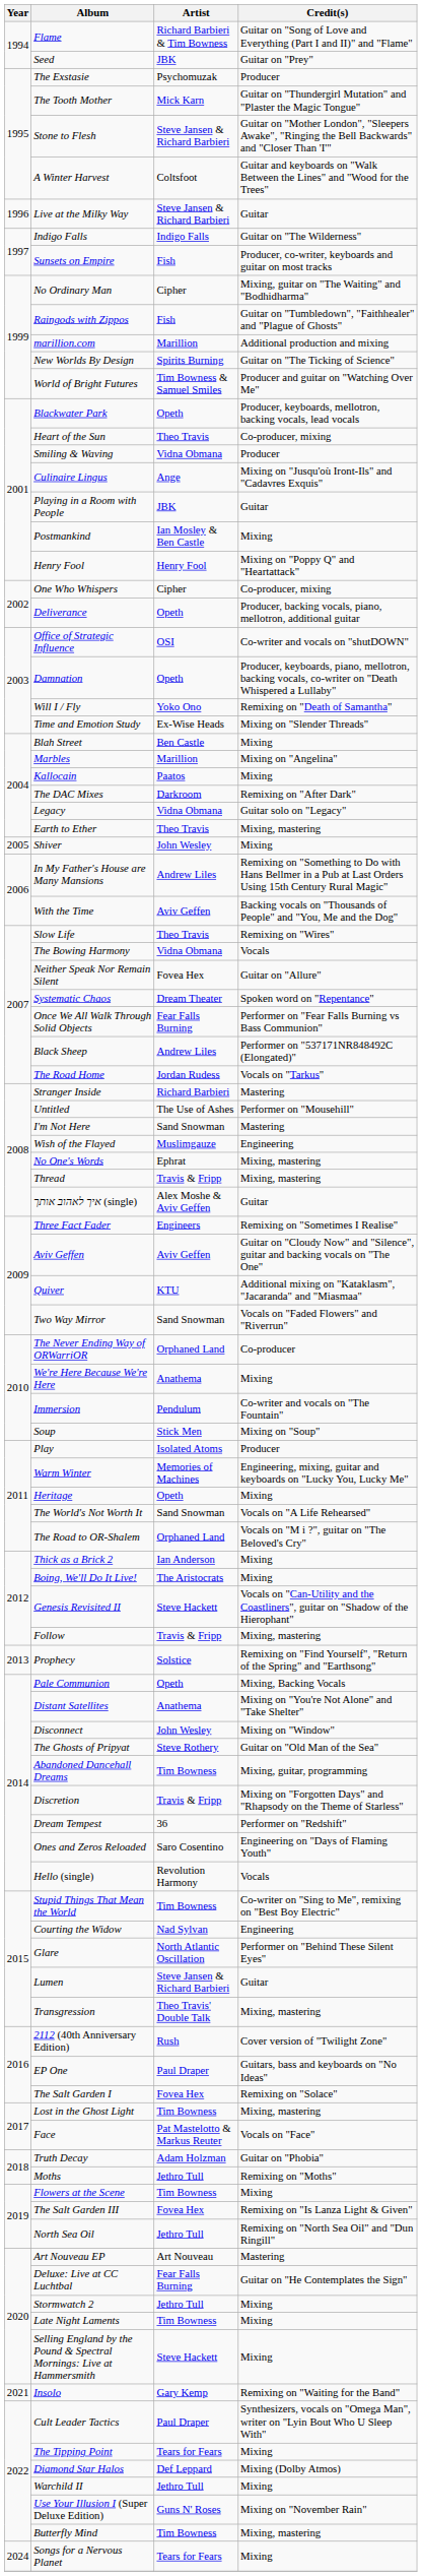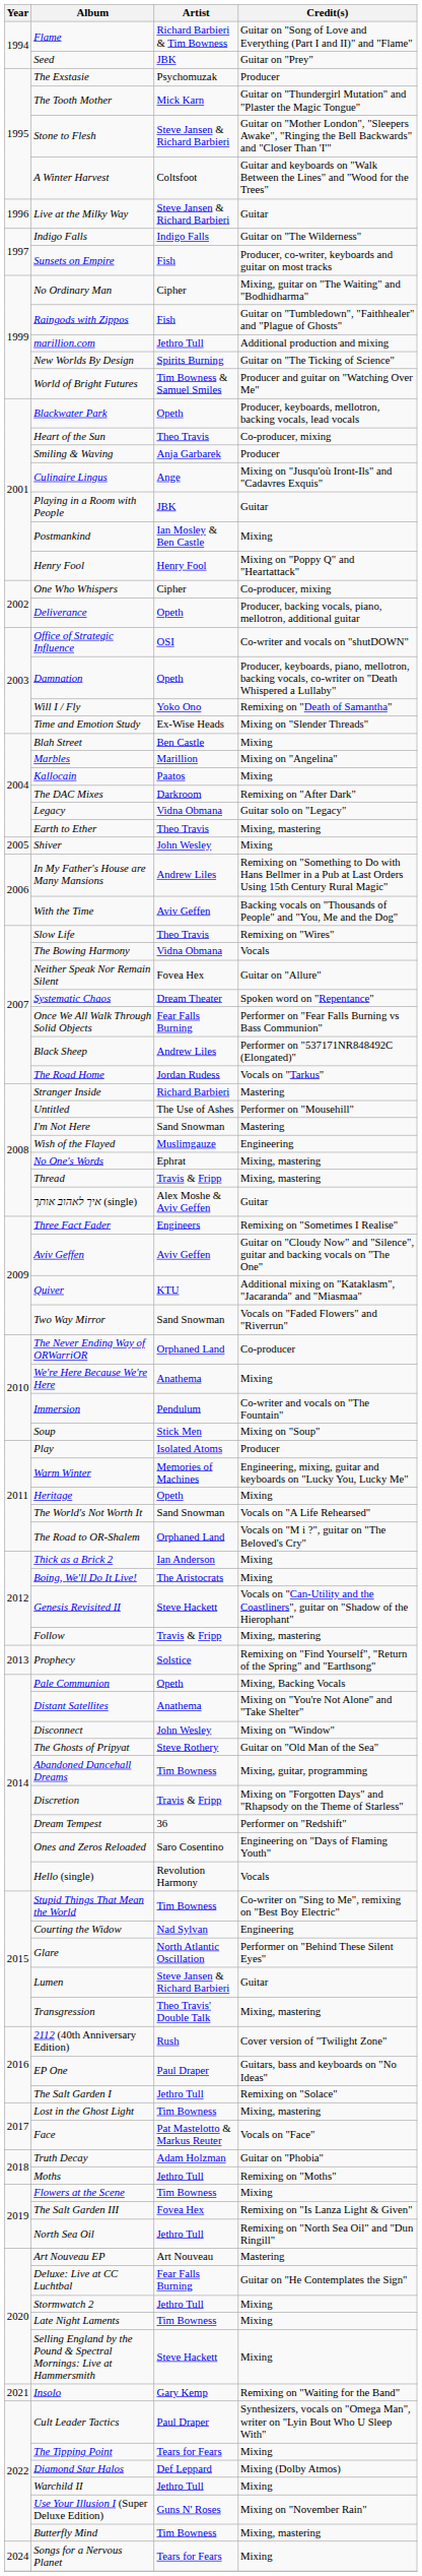marillion.com | Artist: Marillion -> Jethro Tull
Smiling & Waving | Artist: Vidna Obmana -> Anja Garbarek
The Salt Garden I | Artist: Fovea Hex -> Jethro Tull
